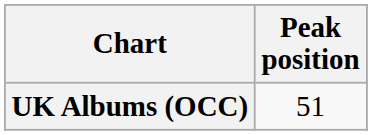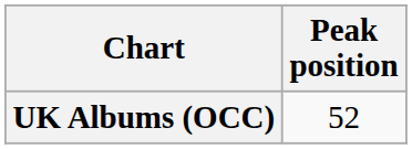UK Albums (OCC) | Peak position: 51 -> 52
